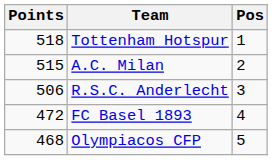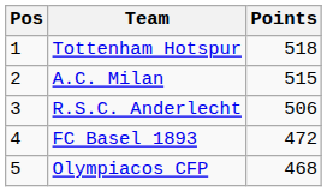columns swapped: Pos <-> Points
